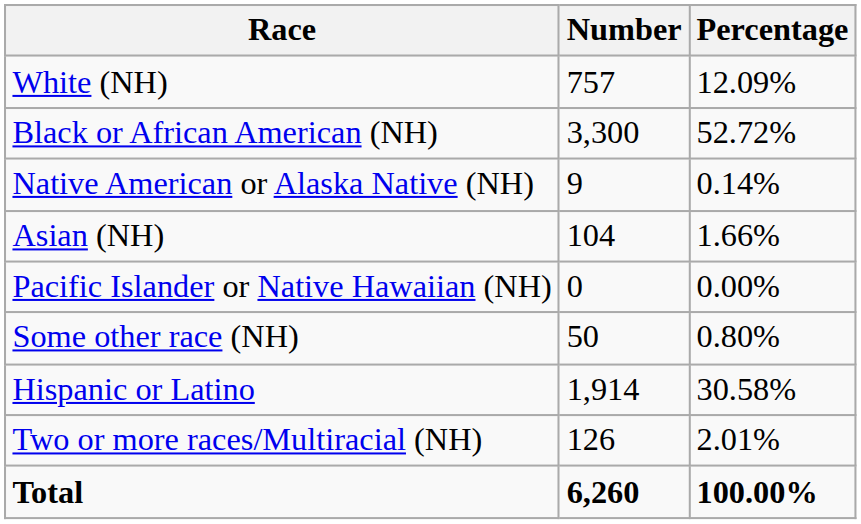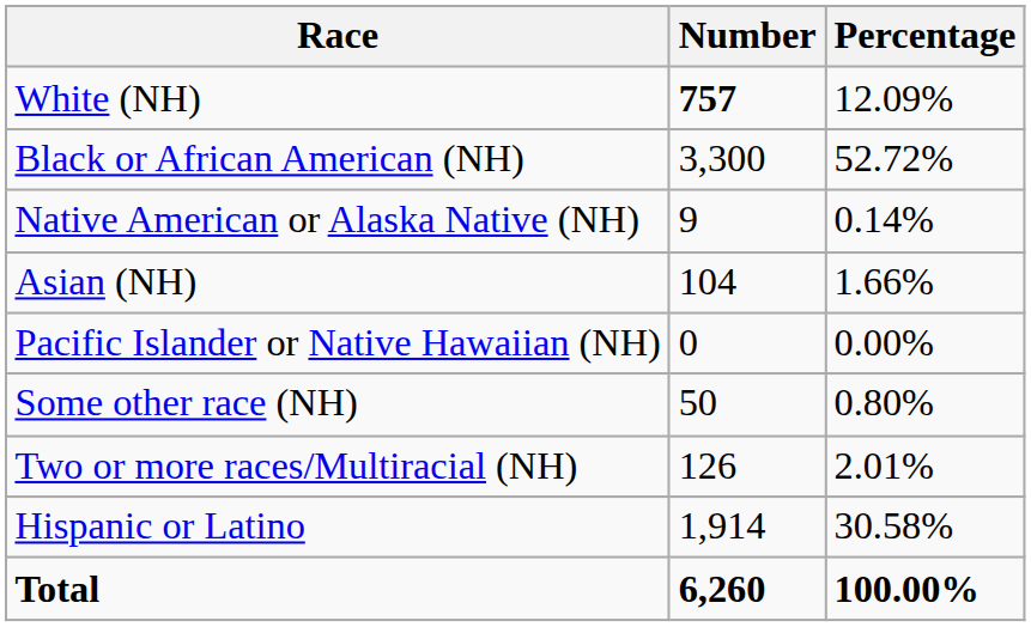White (NH) | Number: normal -> bold
rows swapped: Two or more races/Multiracial (NH) <-> Hispanic or Latino
